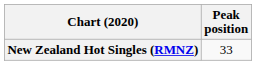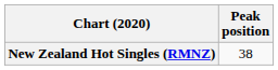New Zealand Hot Singles (RMNZ) | Peak position: 33 -> 38
